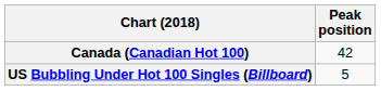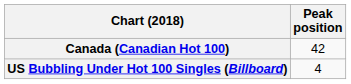US Bubbling Under Hot 100 Singles (Billboard) | Peak position: 5 -> 4
